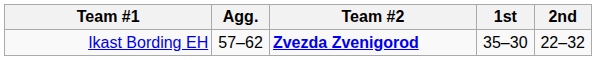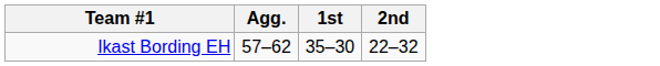- column: Team #2 | Zvezda Zvenigorod
